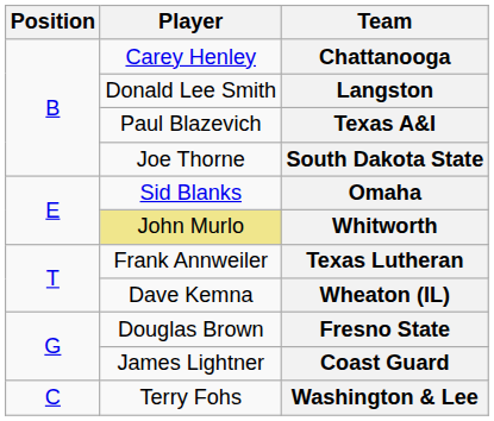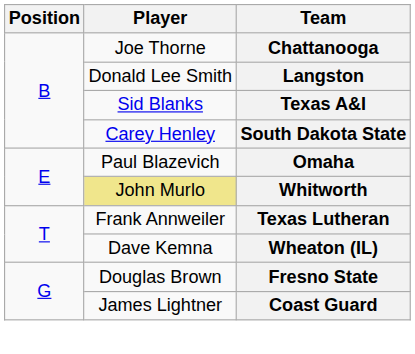Chattanooga | Player: Carey Henley -> Joe Thorne
Texas A&I | Player: Paul Blazevich -> Sid Blanks
South Dakota State | Player: Joe Thorne -> Carey Henley
Omaha | Player: Sid Blanks -> Paul Blazevich
- row: C | Terry Fohs | Washington & Lee
